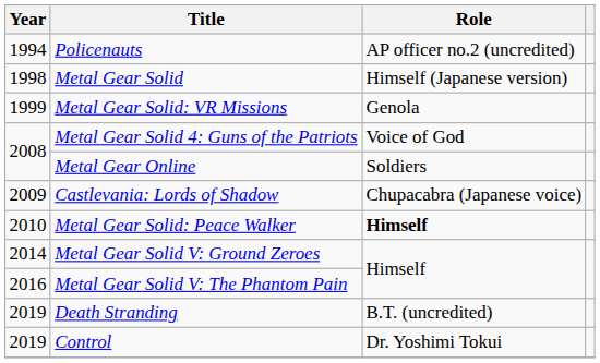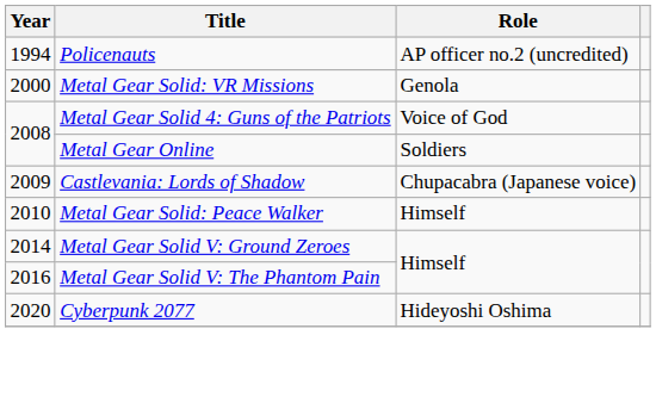- row: 1998 | Metal Gear Solid | Himself (Japanese version)
Metal Gear Solid: VR Missions | Year: 1999 -> 2000
Metal Gear Solid: Peace Walker | Role: bold -> normal
- row: 2019 | Death Stranding | B.T. (uncredited)
- row: 2019 | Control | Dr. Yoshimi Tokui
+ row: 2020 | Cyberpunk 2077 | Hideyoshi Oshima
